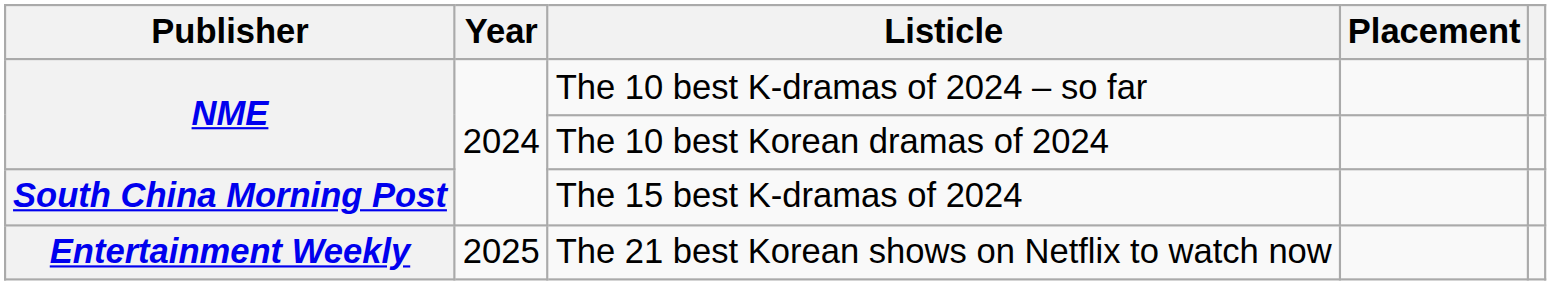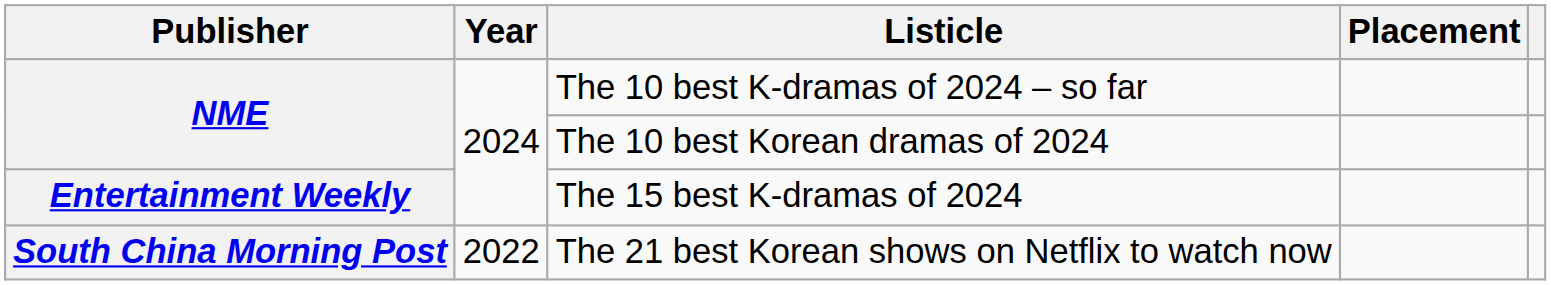The 15 best K-dramas of 2024 | Publisher: South China Morning Post -> Entertainment Weekly
The 21 best Korean shows on Netflix to watch now | Publisher: Entertainment Weekly -> South China Morning Post
The 21 best Korean shows on Netflix to watch now | Year: 2025 -> 2022
